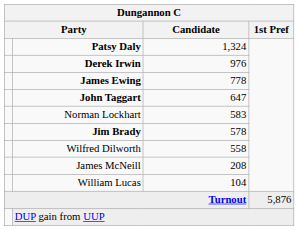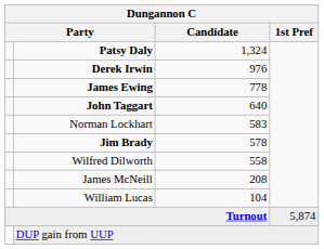John Taggart | Candidate: 647 -> 640
Turnout | 1st Pref: 5,876 -> 5,874
